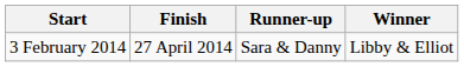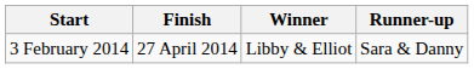columns swapped: Winner <-> Runner-up
